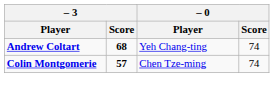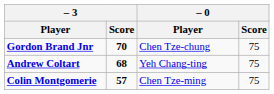+ row: Gordon Brand Jnr | 70 | Chen Tze-chung | 75
Andrew Coltart | – 0 / Score: 74 -> 75
Colin Montgomerie | – 0 / Score: 74 -> 75
